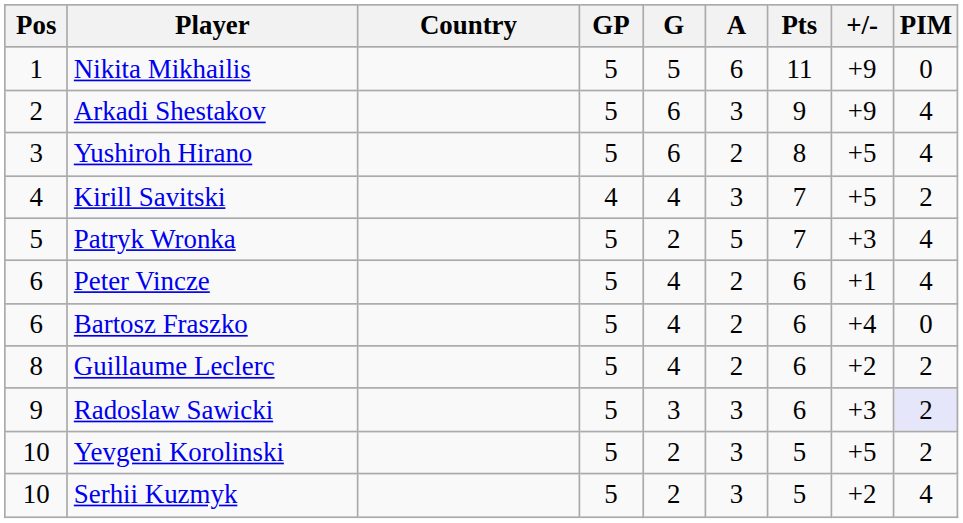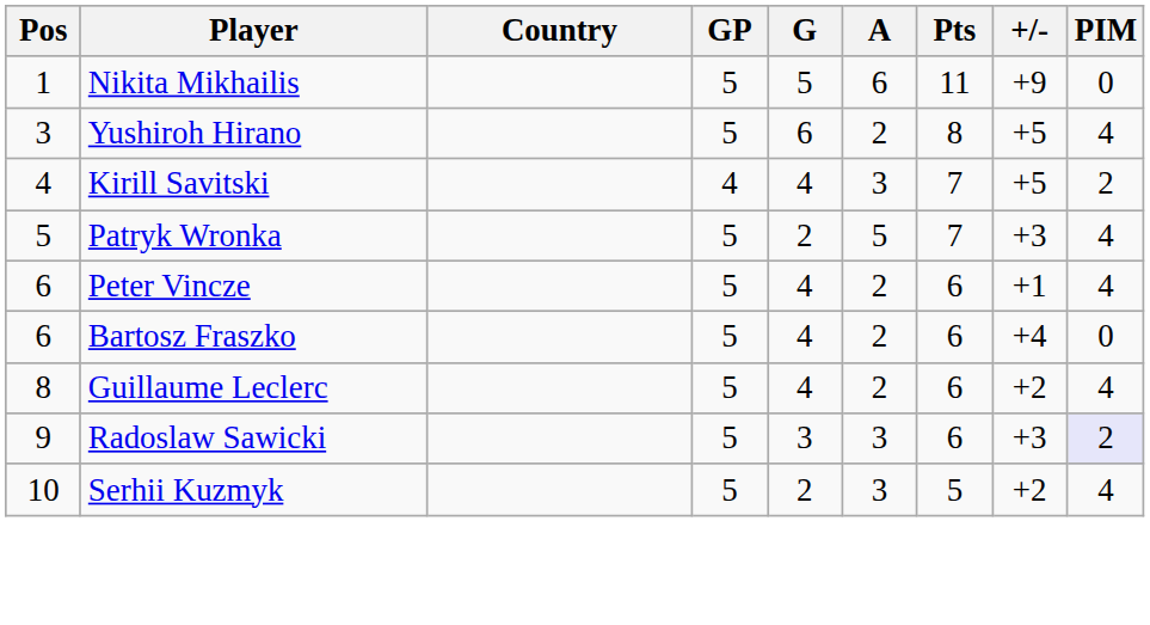- row: 2 | Arkadi Shestakov | 5 | 6 | 3 | 9 | +9 | 4
Guillaume Leclerc | PIM: 2 -> 4
- row: 10 | Yevgeni Korolinski | 5 | 2 | 3 | 5 | +5 | 2
